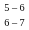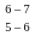rows swapped: 6 – 7 <-> 5 – 6
